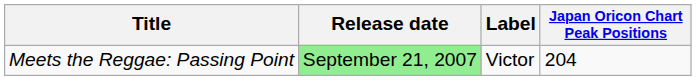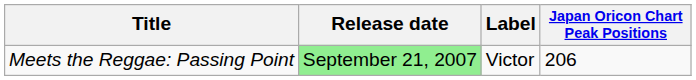Meets the Reggae: Passing Point | Japan Oricon Chart Peak Positions: 204 -> 206
